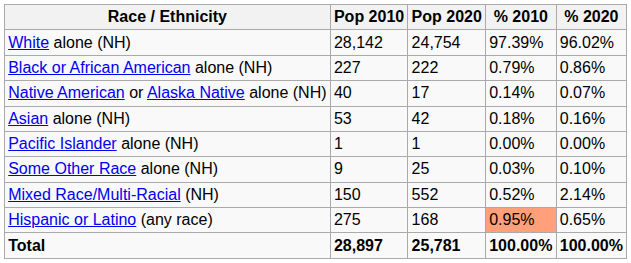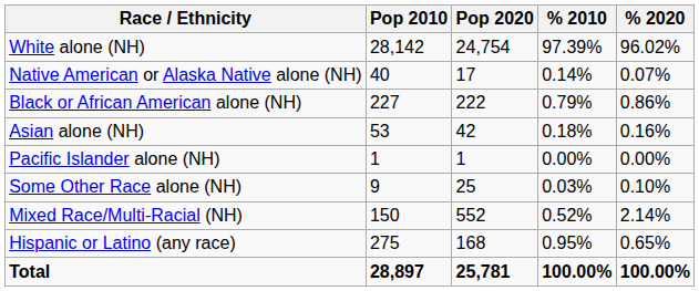rows swapped: Black or African American alone (NH) <-> Native American or Alaska Native alone (NH)
Hispanic or Latino (any race) | % 2010: lightsalmon background -> no background
